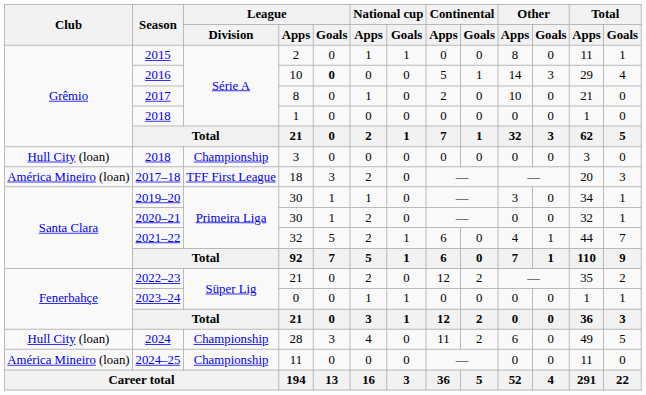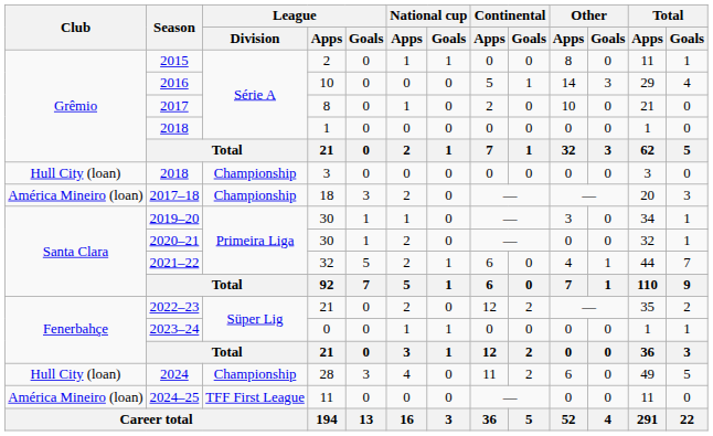2016 | League / Goals: bold -> normal
2017–18 | League / Division: TFF First League -> Championship
2024–25 | League / Division: Championship -> TFF First League
